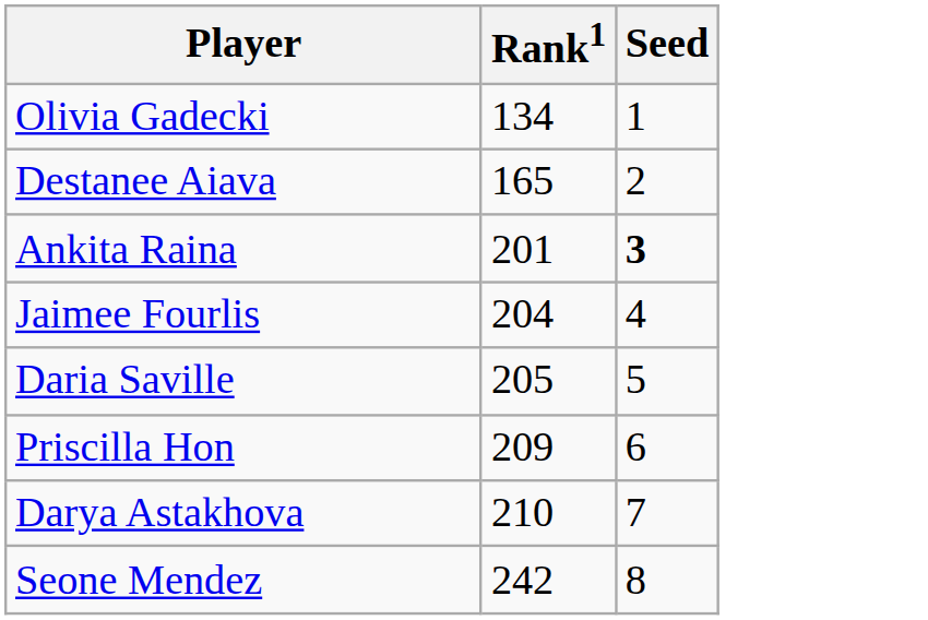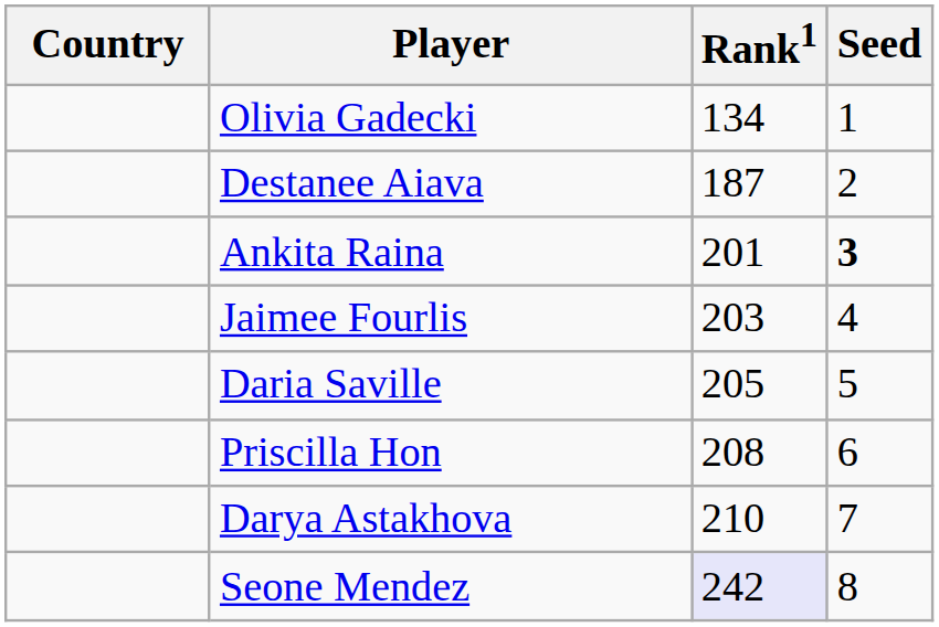+ column: Country
Destanee Aiava | Rank1: 165 -> 187
Jaimee Fourlis | Rank1: 204 -> 203
Priscilla Hon | Rank1: 209 -> 208
Seone Mendez | Rank1: no background -> lavender background
